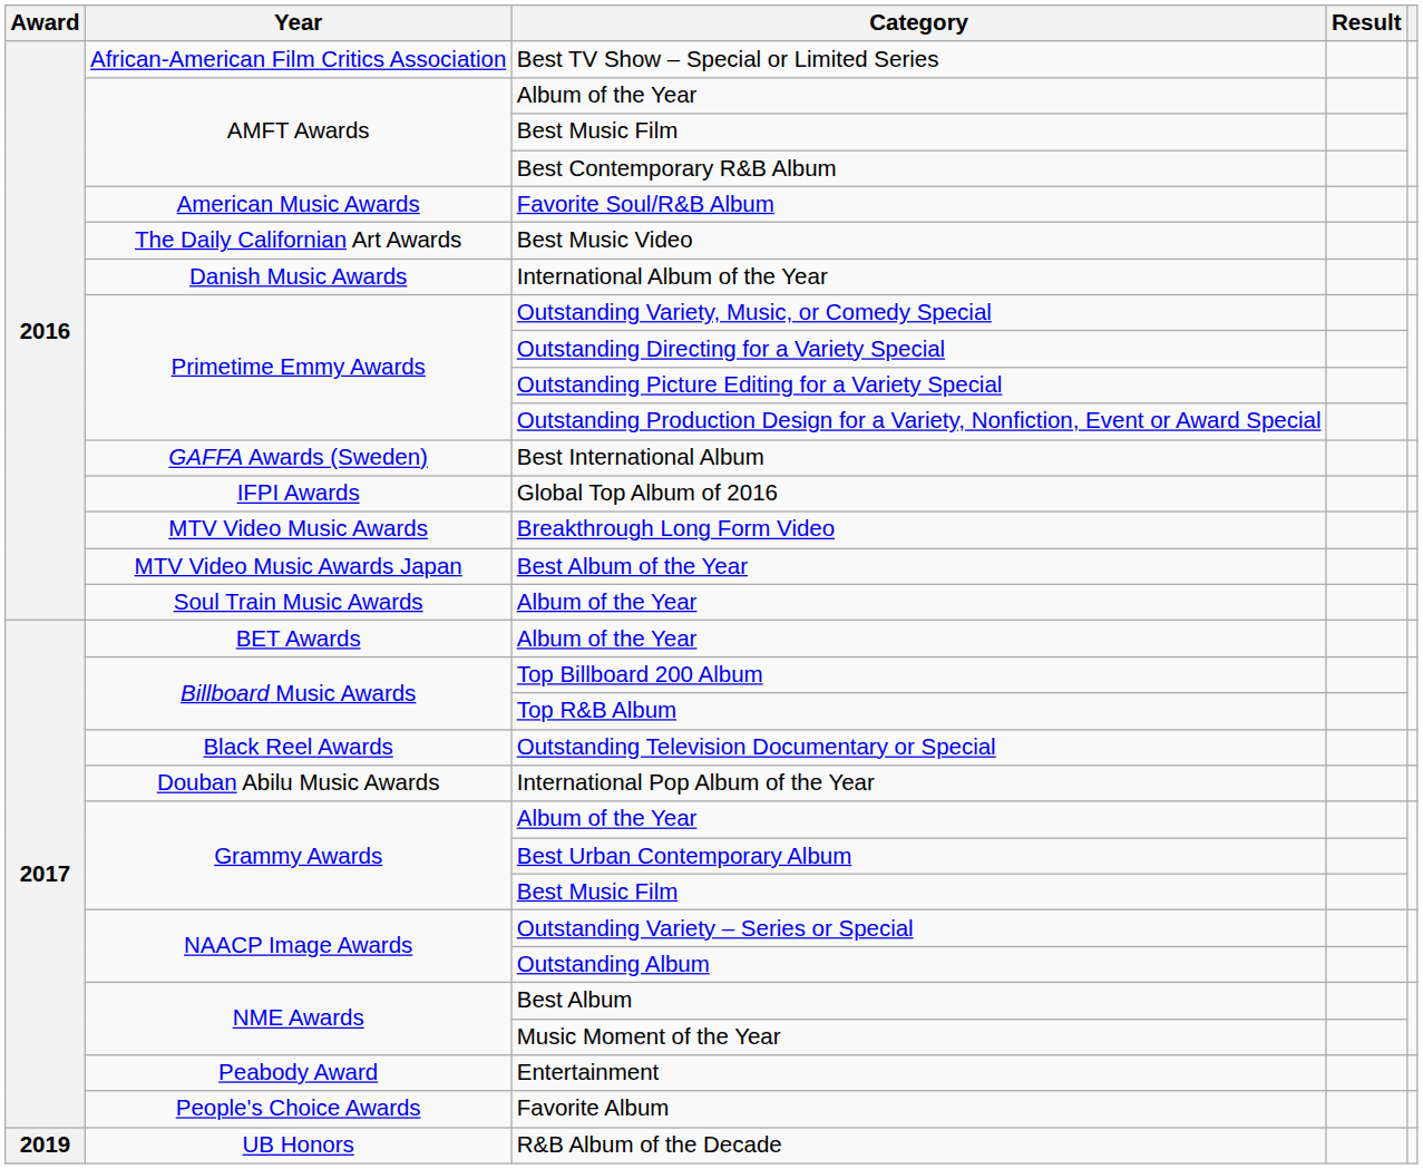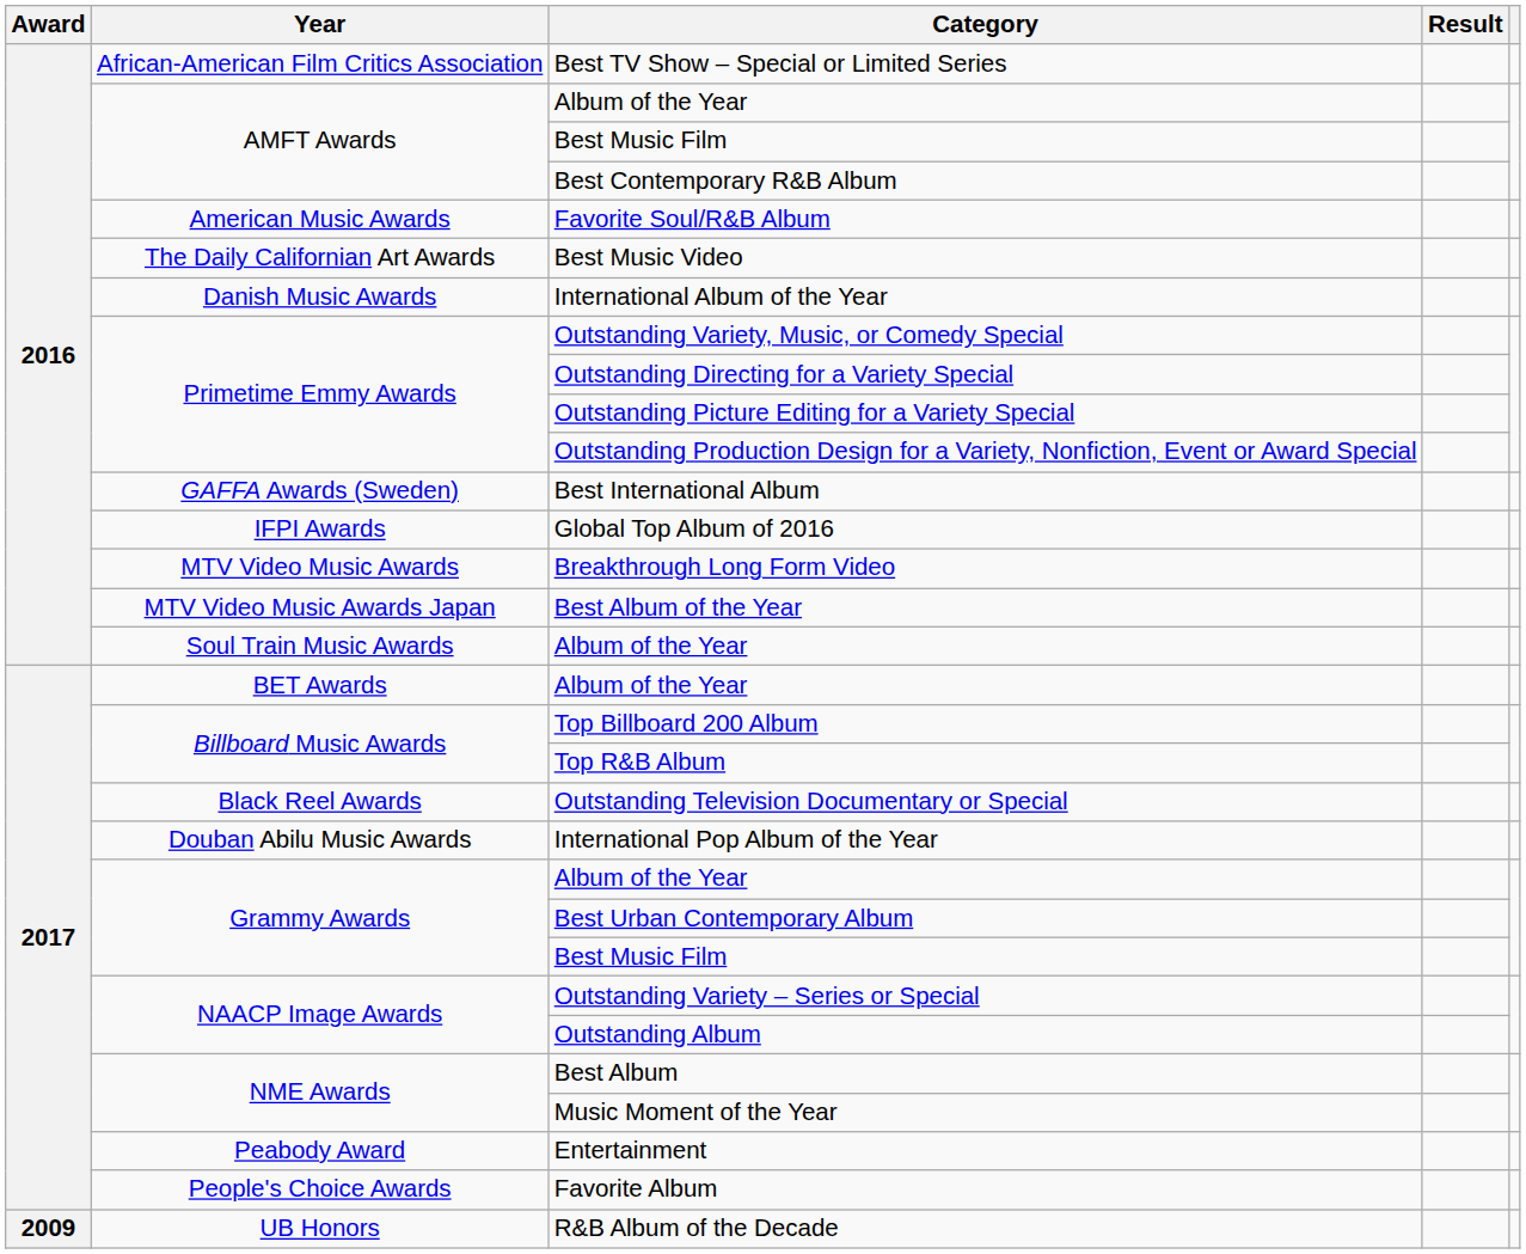R&B Album of the Decade | Award: 2019 -> 2009
